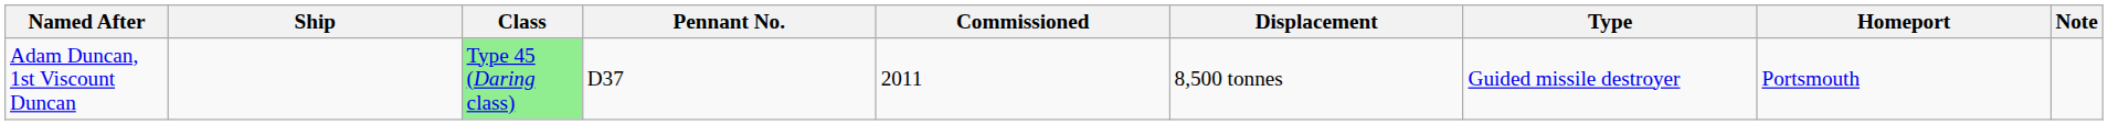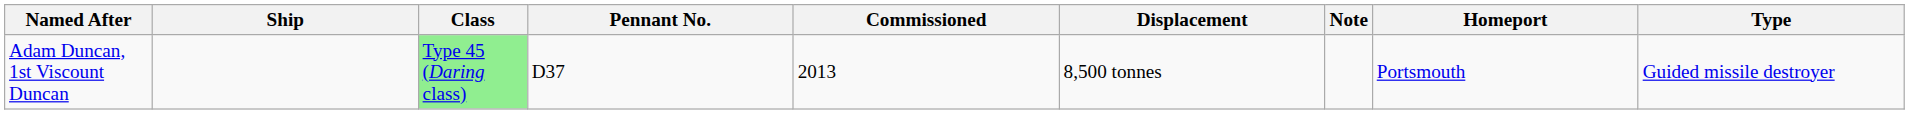columns swapped: Type <-> Note
Adam Duncan, 1st Viscount Duncan | Commissioned: 2011 -> 2013
